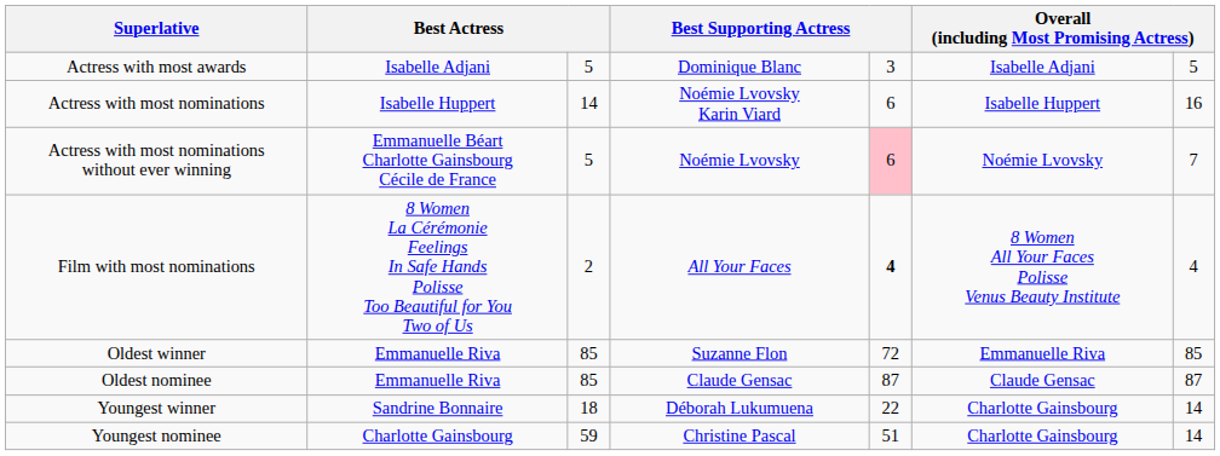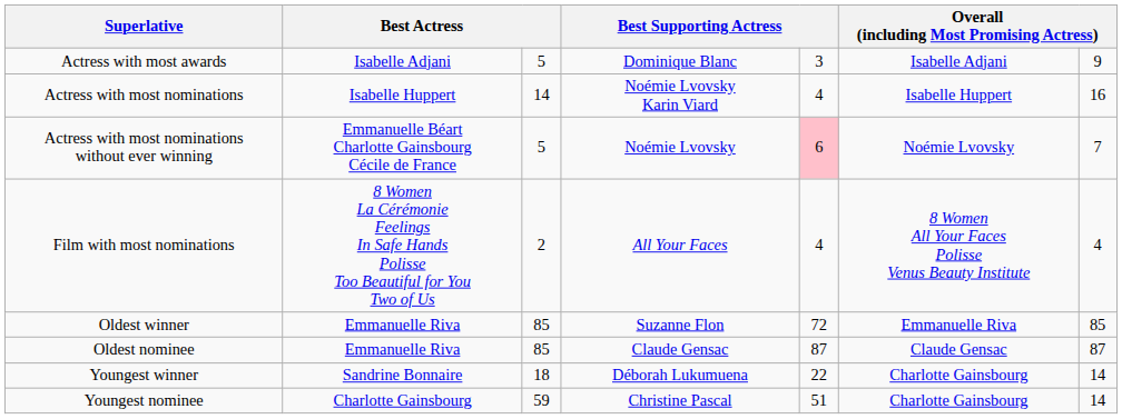Actress with most awards | column 7: 5 -> 9
Actress with most nominations | column 5: 6 -> 4
Film with most nominations | column 5: bold -> normal
